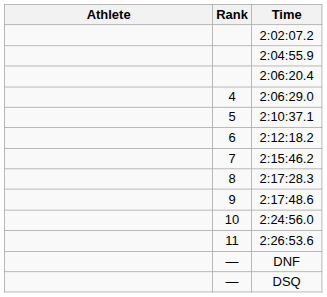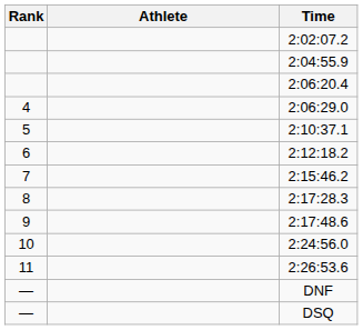columns swapped: Rank <-> Athlete
